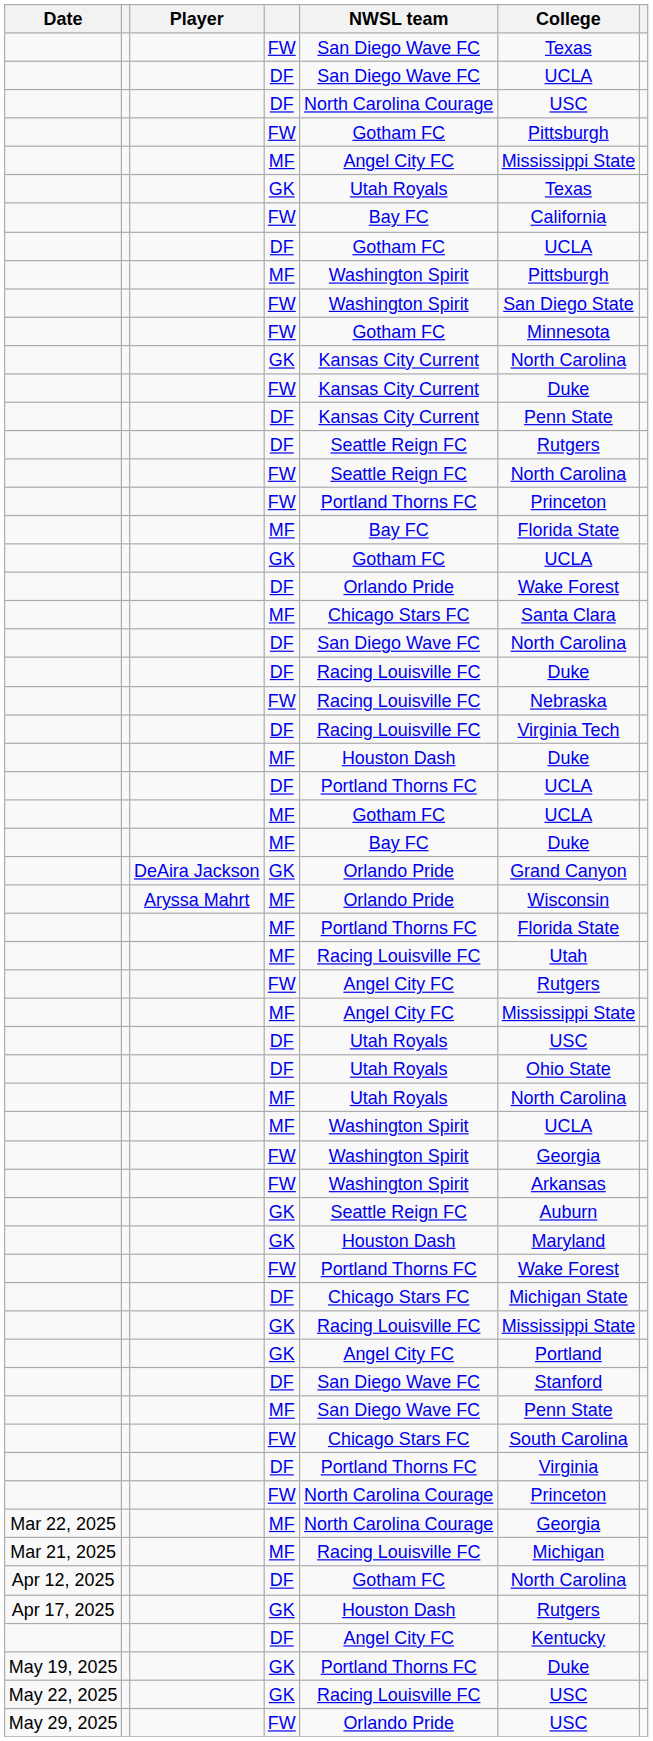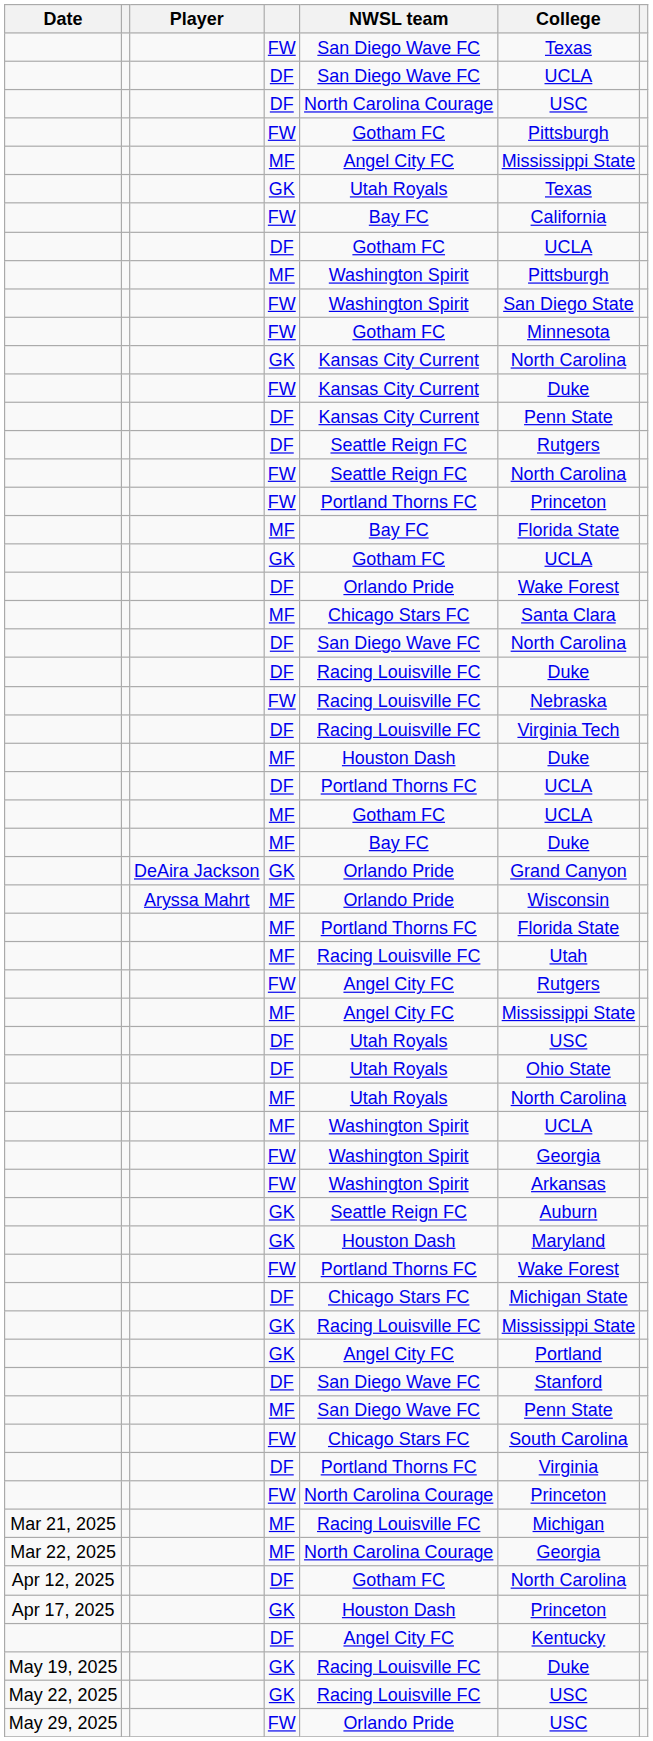rows swapped: Mar 21, 2025 <-> Mar 22, 2025
Apr 17, 2025 | College: Rutgers -> Princeton
May 19, 2025 | NWSL team: Portland Thorns FC -> Racing Louisville FC
